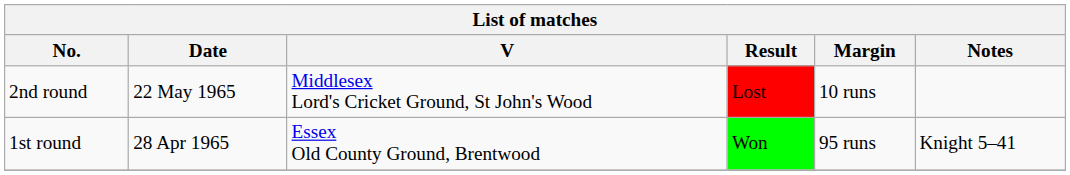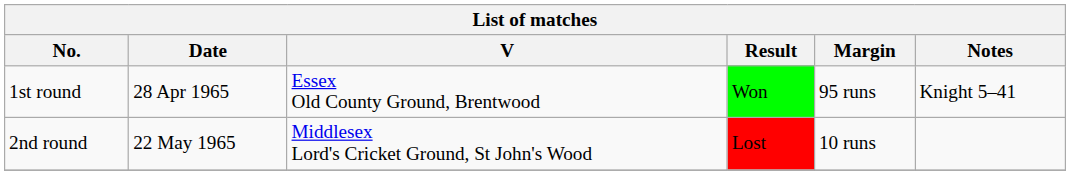rows swapped: 1st round <-> 2nd round
